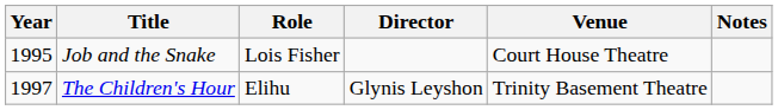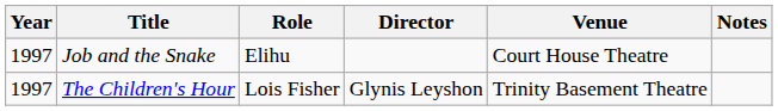Job and the Snake | Year: 1995 -> 1997
Job and the Snake | Role: Lois Fisher -> Elihu
The Children's Hour | Role: Elihu -> Lois Fisher
